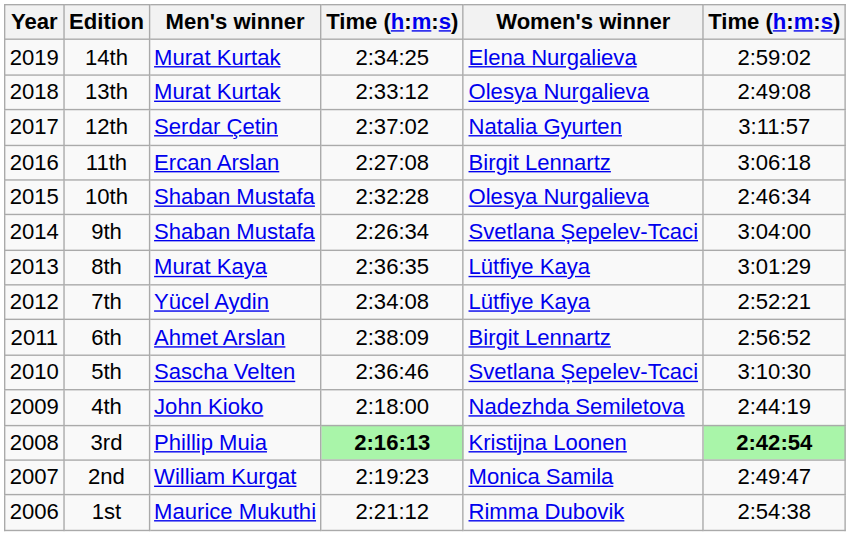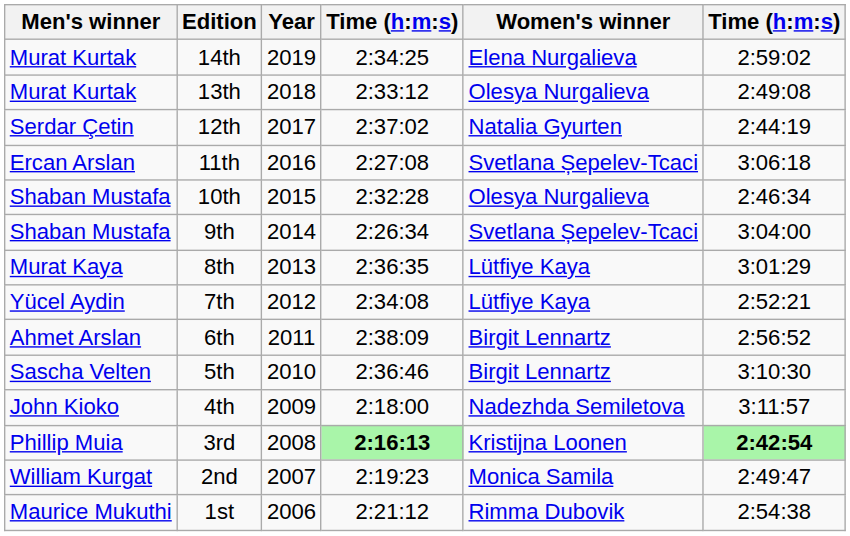columns swapped: Year <-> Men's winner
12th | column 6: 3:11:57 -> 2:44:19
11th | Women's winner: Birgit Lennartz -> Svetlana Șepelev-Tcaci
5th | Women's winner: Svetlana Șepelev-Tcaci -> Birgit Lennartz
4th | column 6: 2:44:19 -> 3:11:57
